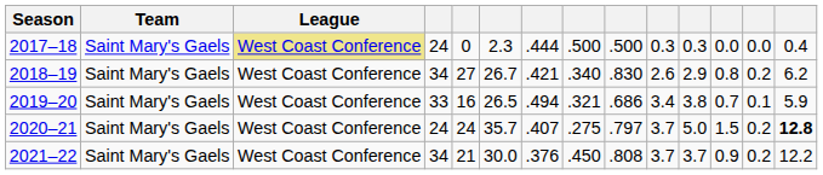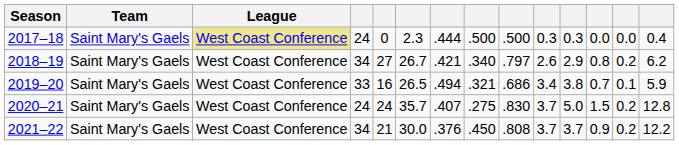2018–19 | column 9: .830 -> .797
2020–21 | column 9: .797 -> .830
2020–21 | column 14: bold -> normal
